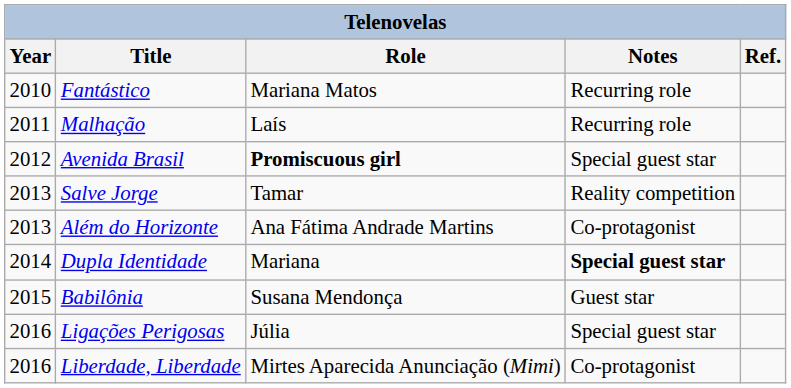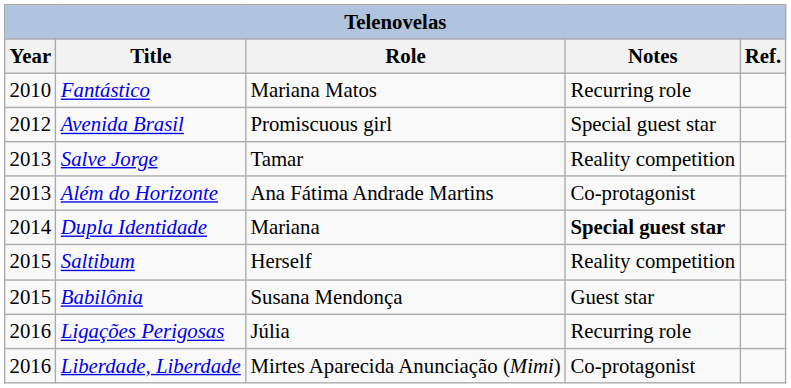- row: 2011 | Malhação | Laís | Recurring role
Avenida Brasil | Role: bold -> normal
+ row: 2015 | Saltibum | Herself | Reality competition
Ligações Perigosas | Notes: Special guest star -> Recurring role
